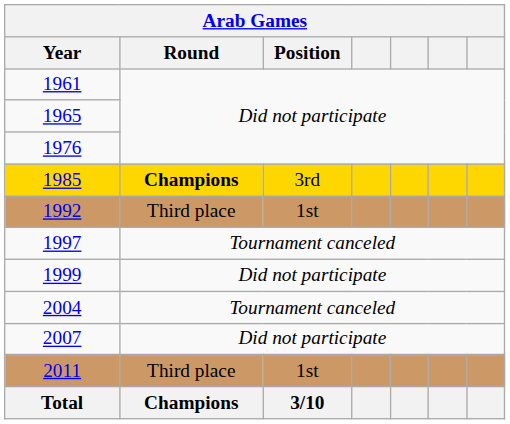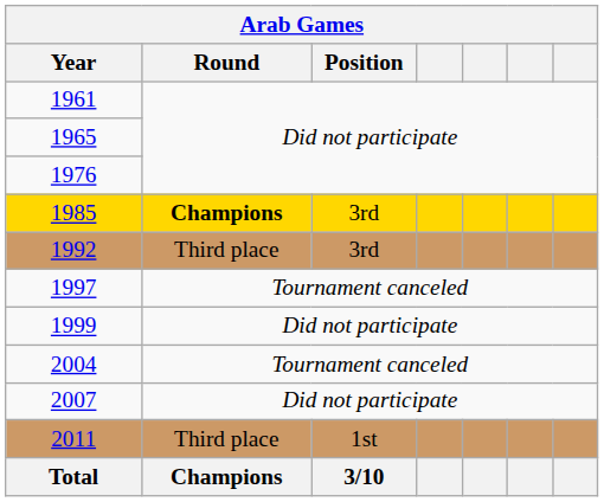1992 | Position: 1st -> 3rd
